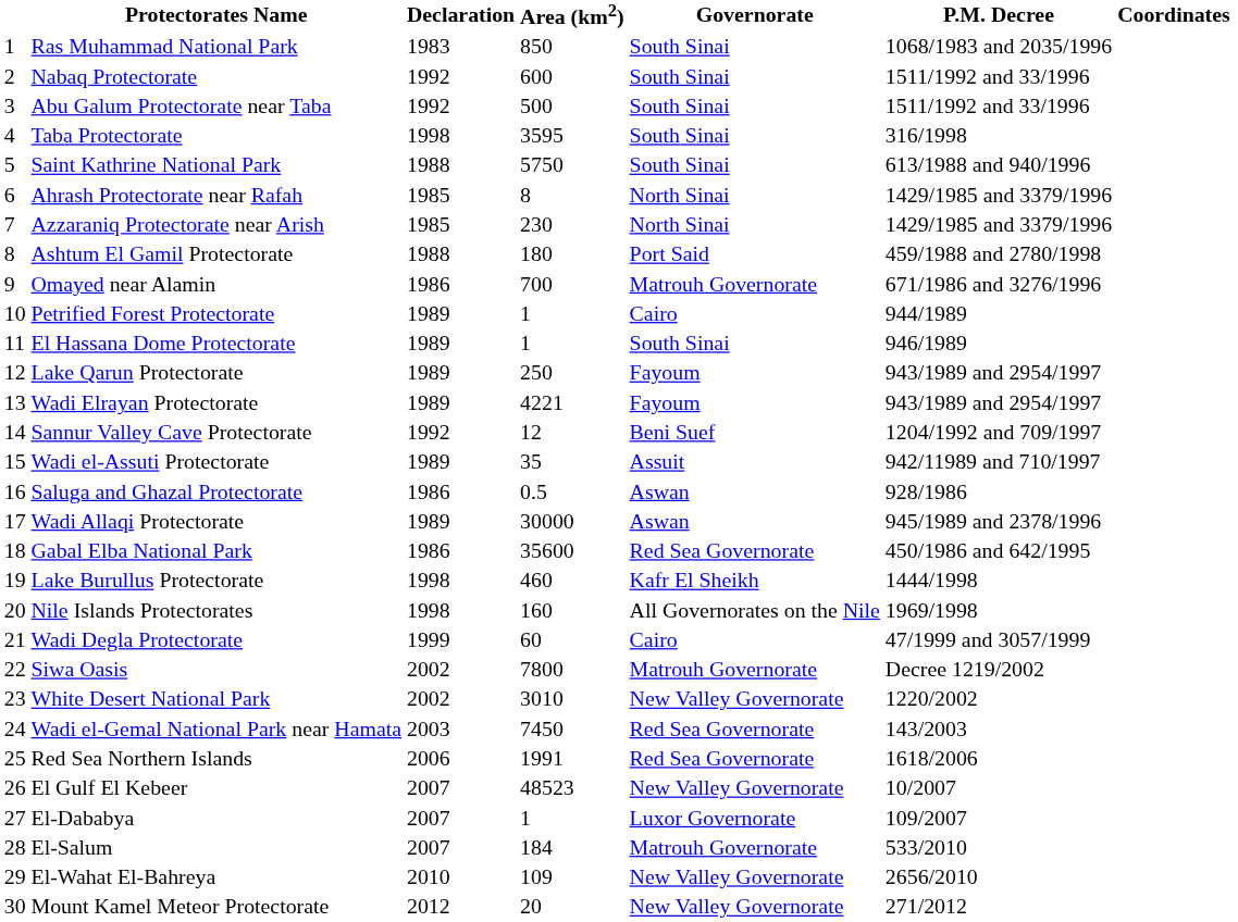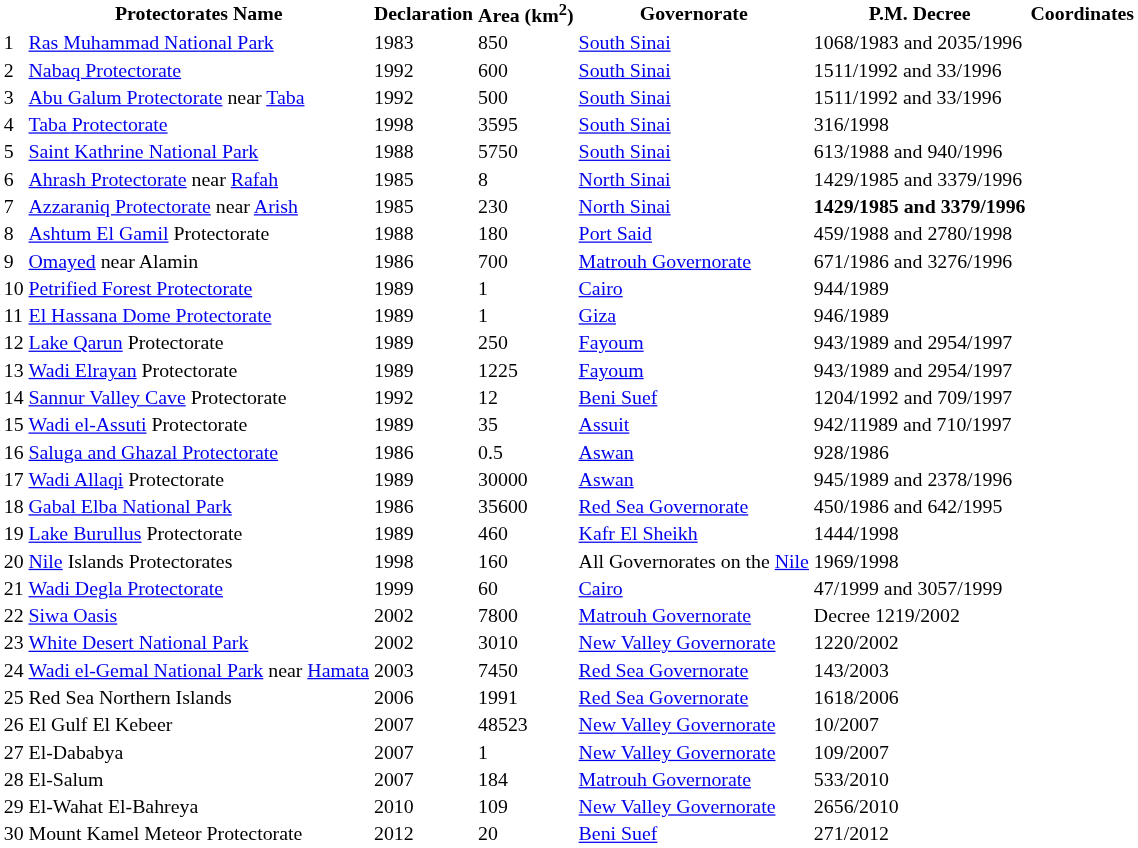Azzaraniq Protectorate near Arish | P.M. Decree: normal -> bold
El Hassana Dome Protectorate | Governorate: South Sinai -> Giza
Wadi Elrayan Protectorate | Area (km2): 4221 -> 1225
Lake Burullus Protectorate | Declaration: 1998 -> 1989
El-Dababya | Governorate: Luxor Governorate -> New Valley Governorate
Mount Kamel Meteor Protectorate | Governorate: New Valley Governorate -> Beni Suef
